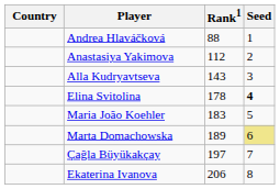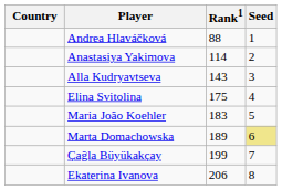Anastasiya Yakimova | Rank1: 112 -> 114
Elina Svitolina | Rank1: 178 -> 175
Elina Svitolina | Seed: bold -> normal
Çağla Büyükakçay | Rank1: 197 -> 199
